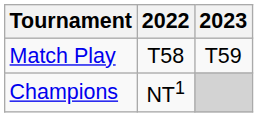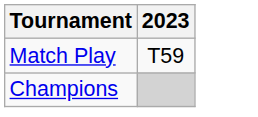- column: 2022 | T58 | NT1
